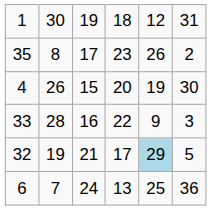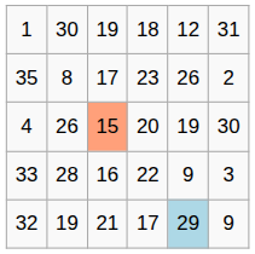4 | column 3: no background -> lightsalmon background
32 | column 6: 5 -> 9
- row: 6 | 7 | 24 | 13 | 25 | 36
